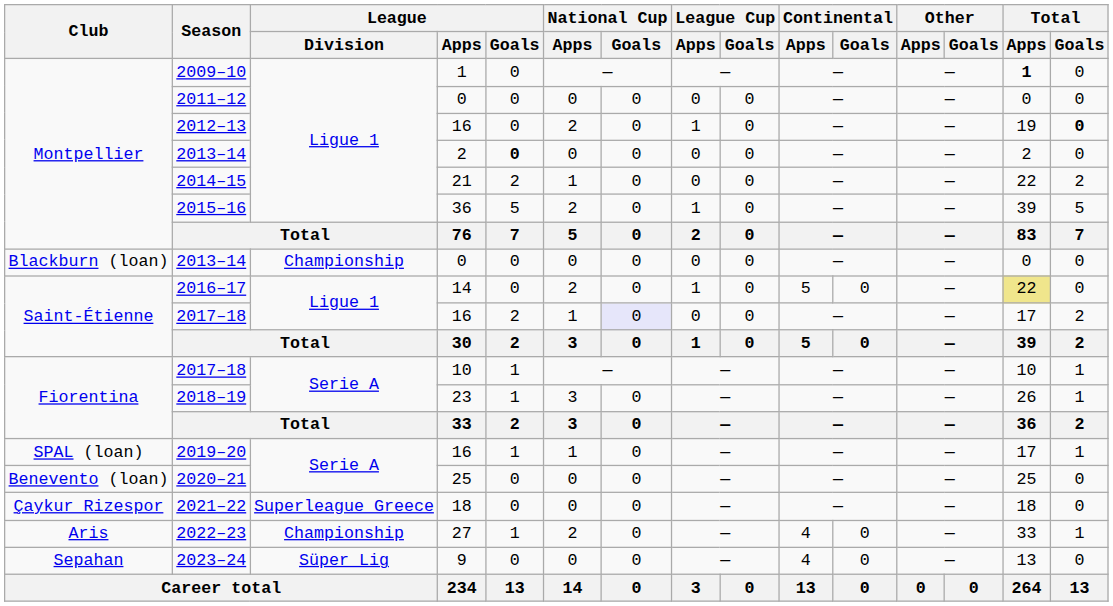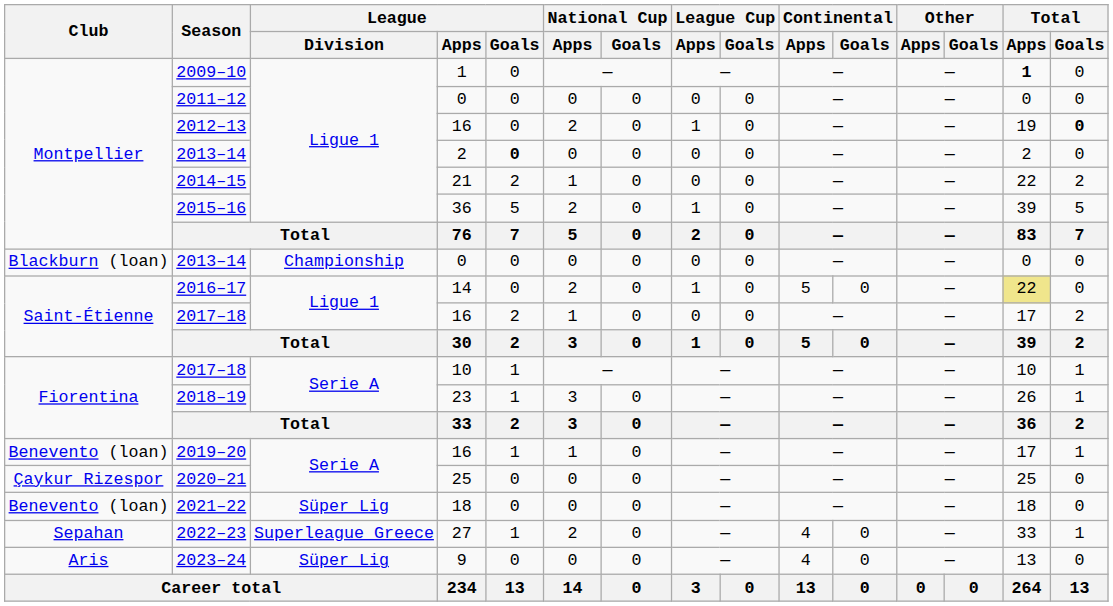2017–18 / 16 | National Cup / Goals: lavender background -> no background
2019–20 | Club: SPAL (loan) -> Benevento (loan)
2020–21 | Club: Benevento (loan) -> Çaykur Rizespor
2021–22 | Club: Çaykur Rizespor -> Benevento (loan)
2021–22 | League / Division: Superleague Greece -> Süper Lig
2022–23 | Club: Aris -> Sepahan
2022–23 | League / Division: Championship -> Superleague Greece
2023–24 | Club: Sepahan -> Aris
